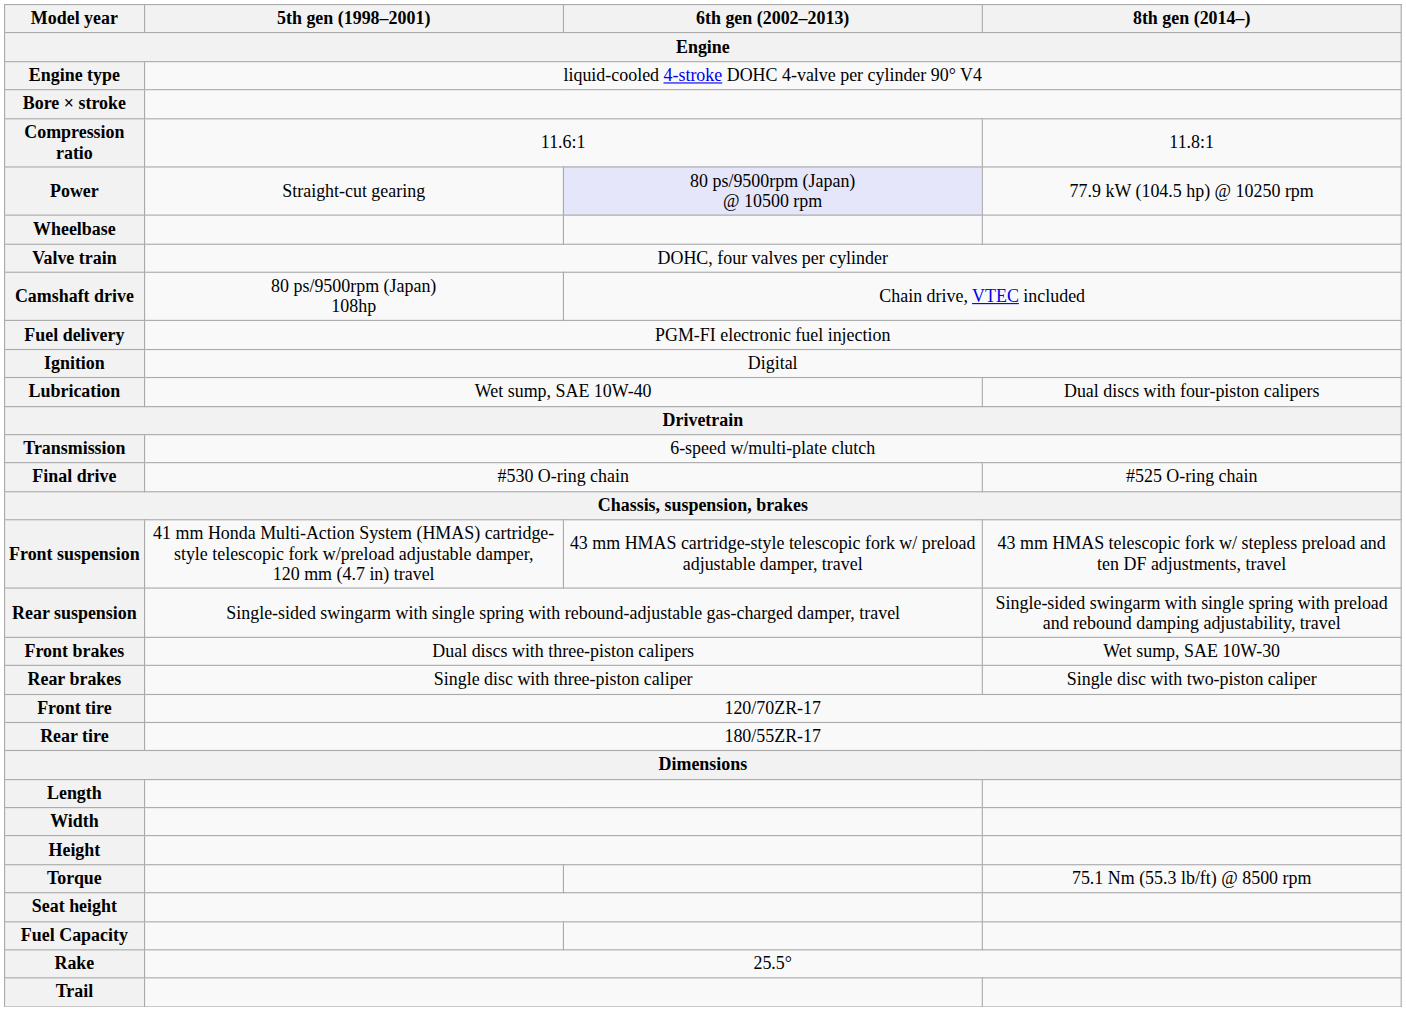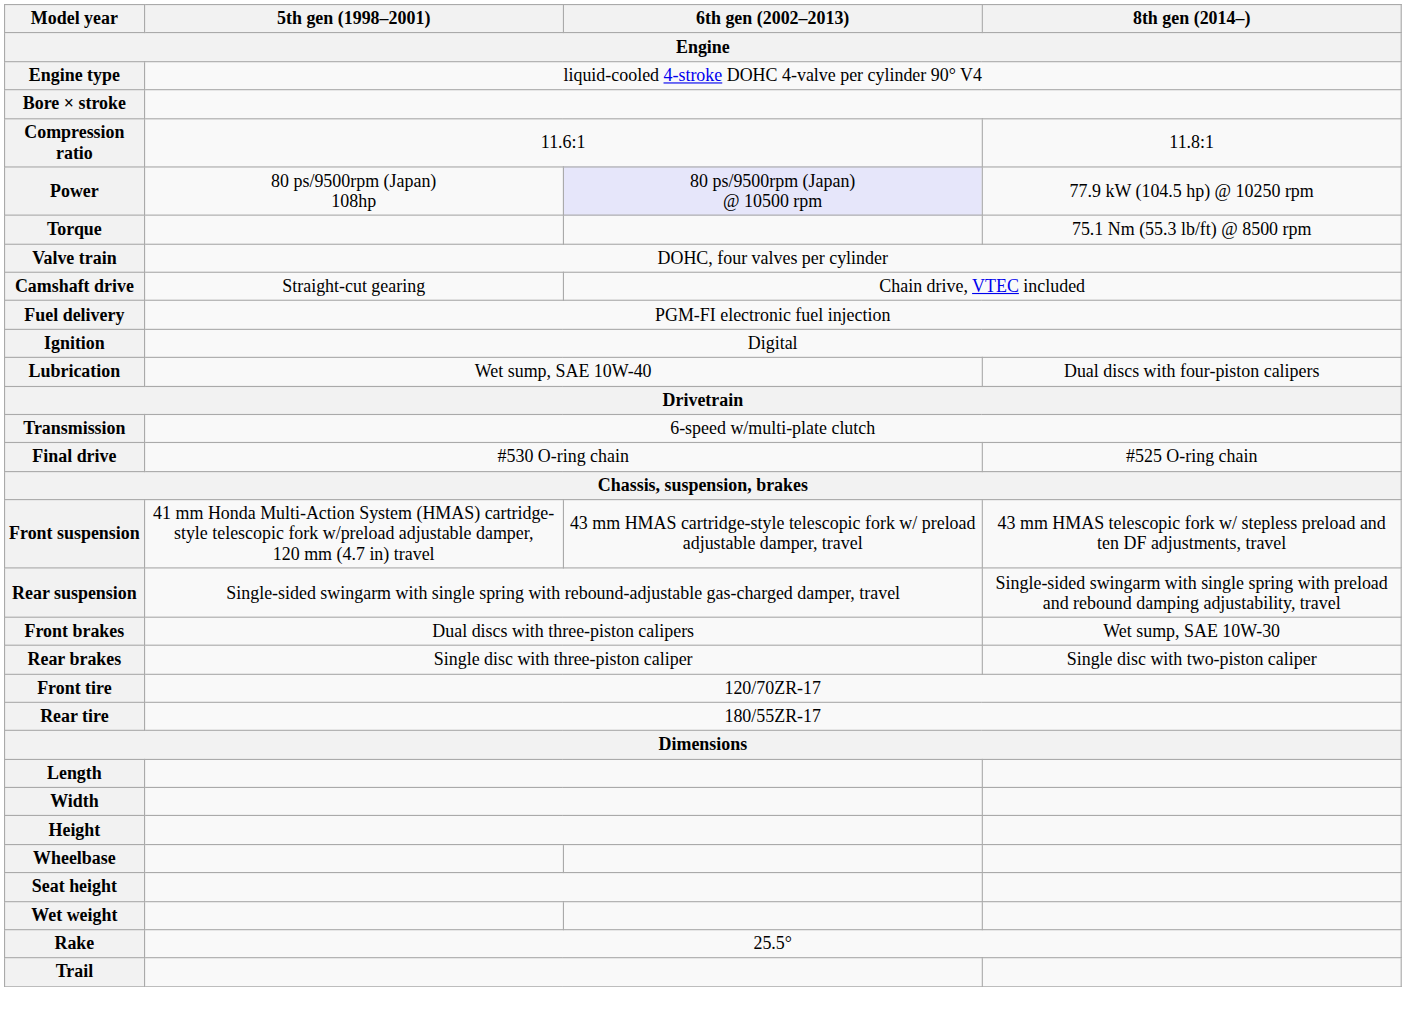Power | 5th gen (1998–2001): Straight-cut gearing -> 80 ps/9500rpm (Japan) 108hp
rows swapped: Torque <-> Wheelbase
Camshaft drive | 5th gen (1998–2001): 80 ps/9500rpm (Japan) 108hp -> Straight-cut gearing
+ row: Wet weight
- row: Fuel Capacity
